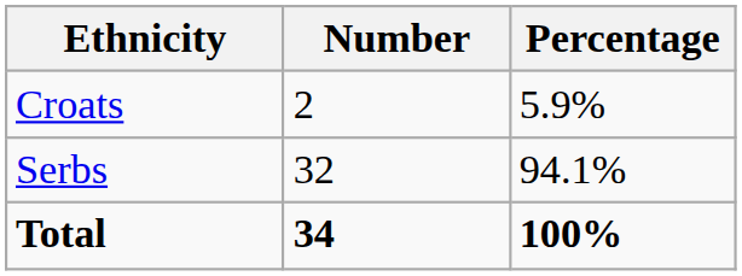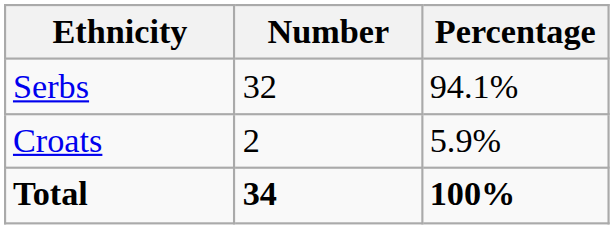rows swapped: Serbs <-> Croats
